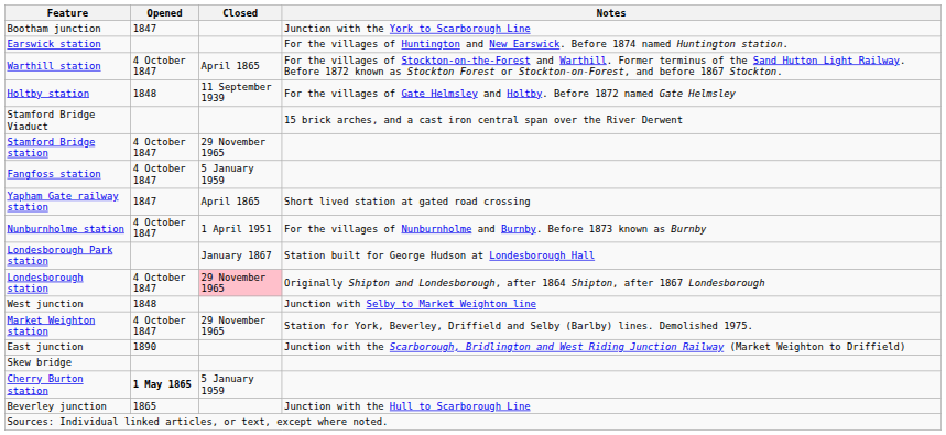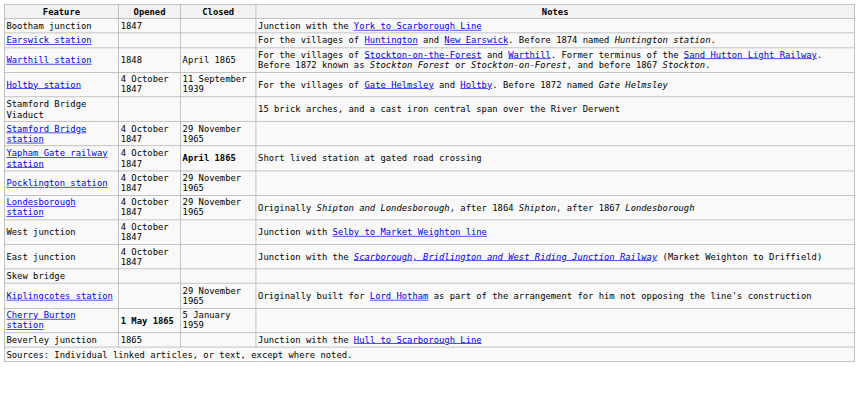Warthill station | Opened: 4 October 1847 -> 1848
Holtby station | Opened: 1848 -> 4 October 1847
- row: Fangfoss station | 4 October 1847 | 5 January 1959
Yapham Gate railway station | Opened: 1847 -> 4 October 1847
Yapham Gate railway station | Closed: normal -> bold
+ row: Pocklington station | 4 October 1847 | 29 November 1965
- row: Nunburnholme station | 4 October 1847 | 1 April 1951 | For the villages of Nunburnholme and Burnby. Before 1873 known as Burnby
- row: Londesborough Park station | January 1867 | Station built for George Hudson at Londesborough Hall
Londesborough station | Closed: pink background -> no background
West junction | Opened: 1848 -> 4 October 1847
- row: Market Weighton station | 4 October 1847 | 29 November 1965 | Station for York, Beverley, Driffield and Selby (Barlby) lines. Demolished 1975.
East junction | Opened: 1890 -> 4 October 1847
+ row: Kiplingcotes station | 29 November 1965 | Originally built for Lord Hotham as part of the arrangement for him not opposing the line's construction
